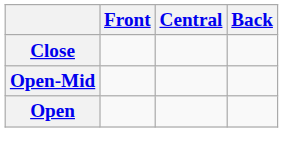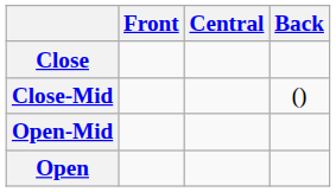+ row: Close-Mid | ()
